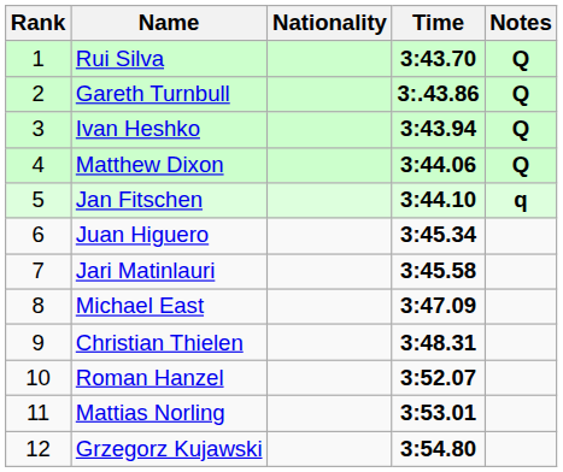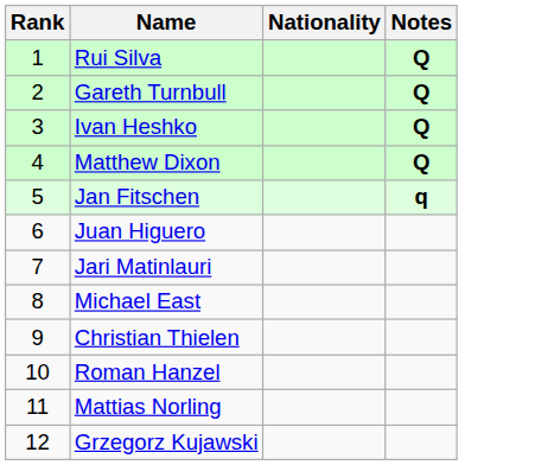- column: Time | 3:43.70 | 3:.43.86 | 3:43.94 | 3:44.06 | 3:44.10 | 3:45.34 | 3:45.58 | 3:47.09 | 3:48.31 | 3:52.07 | 3:53.01 | 3:54.80
